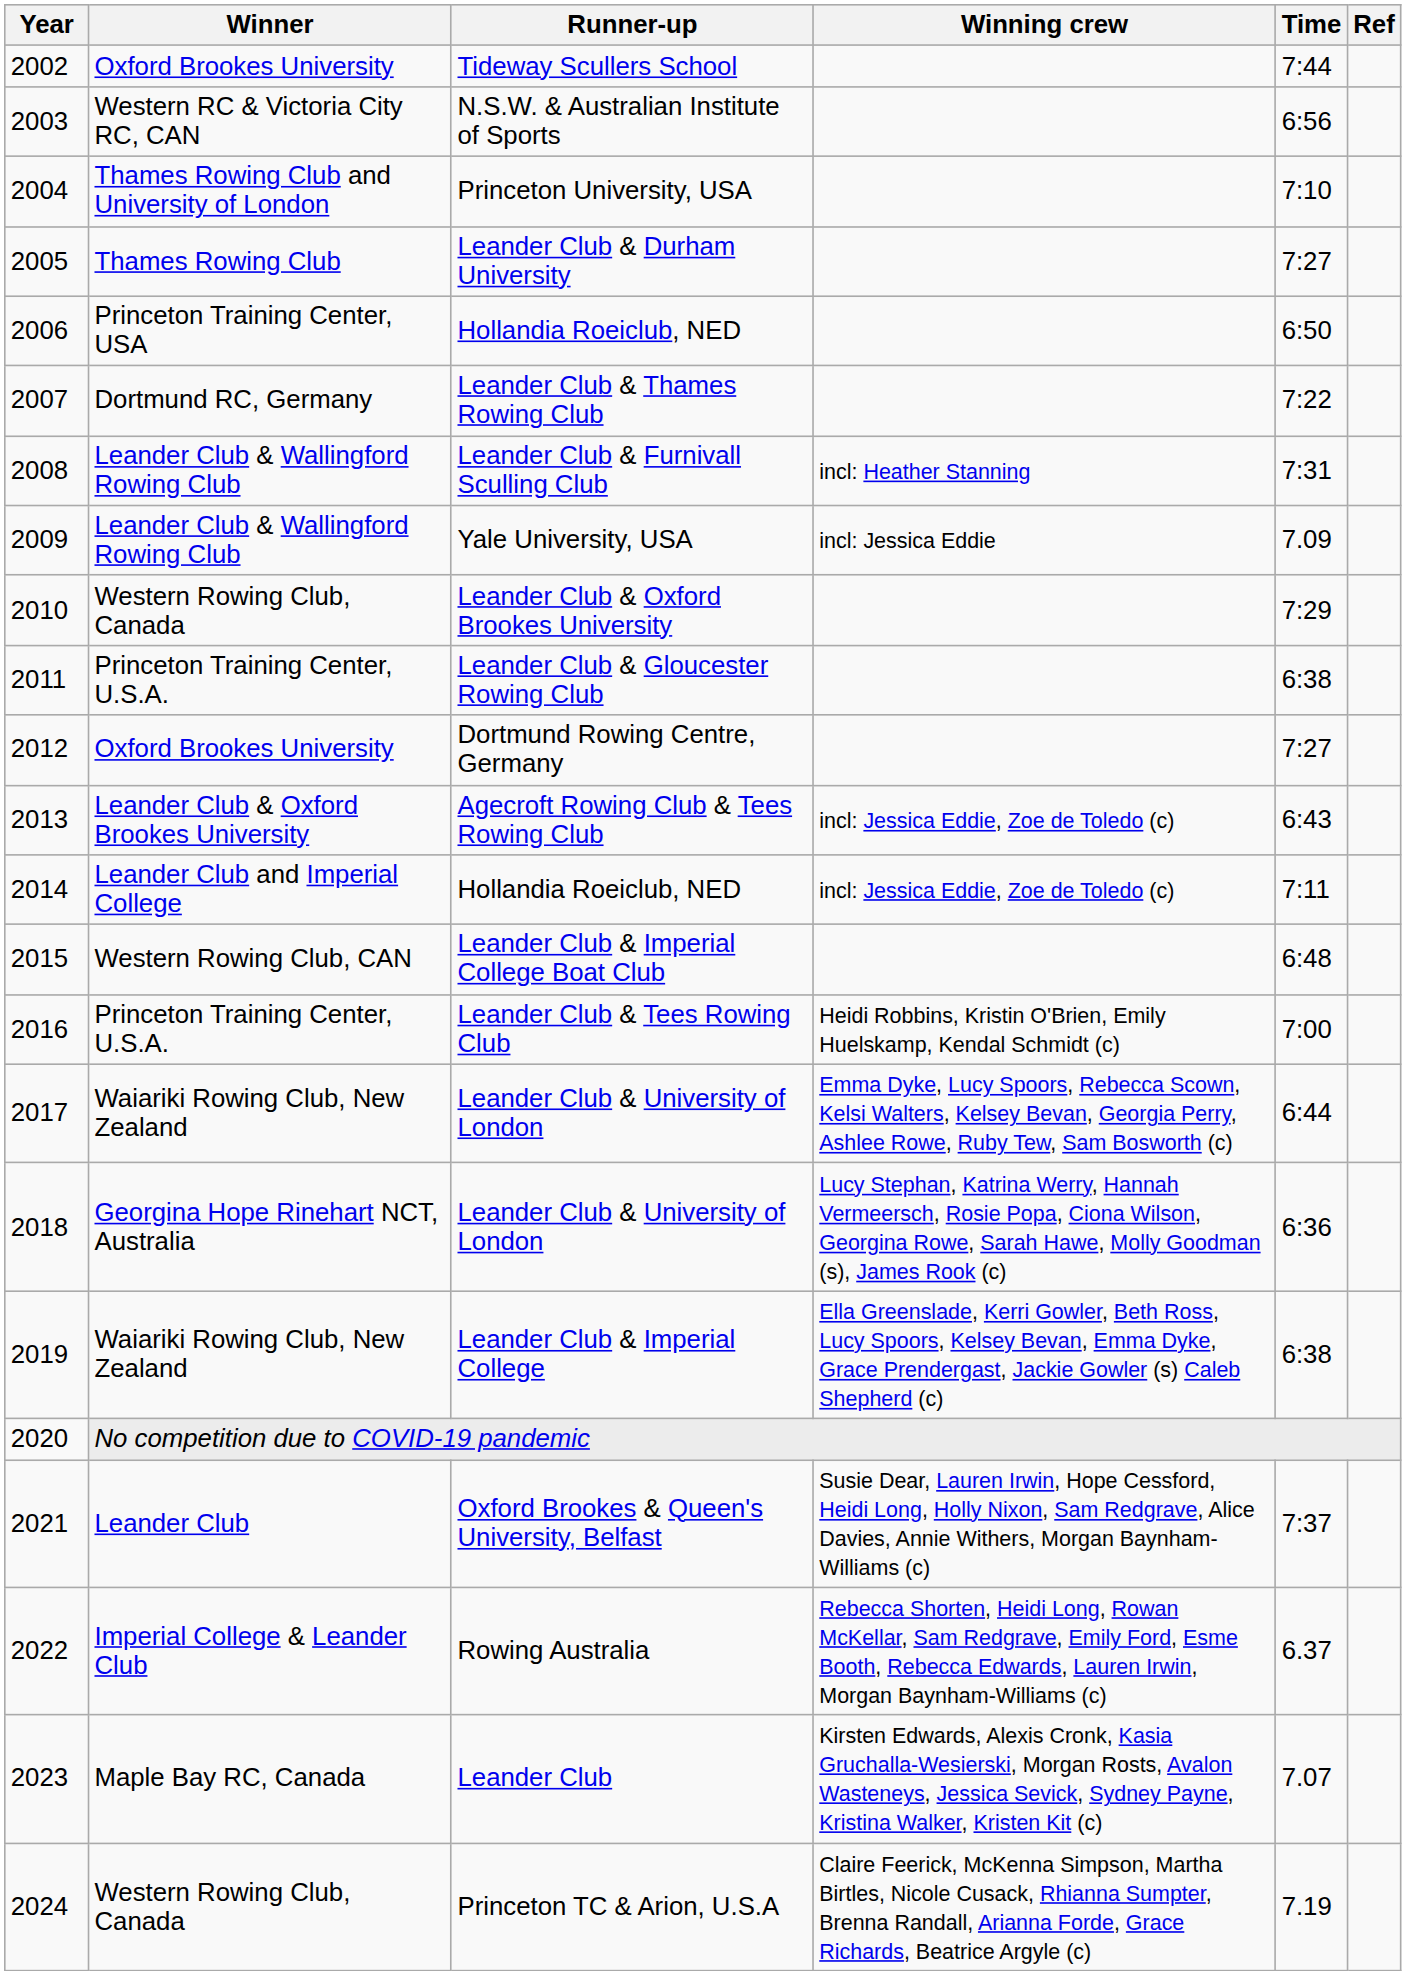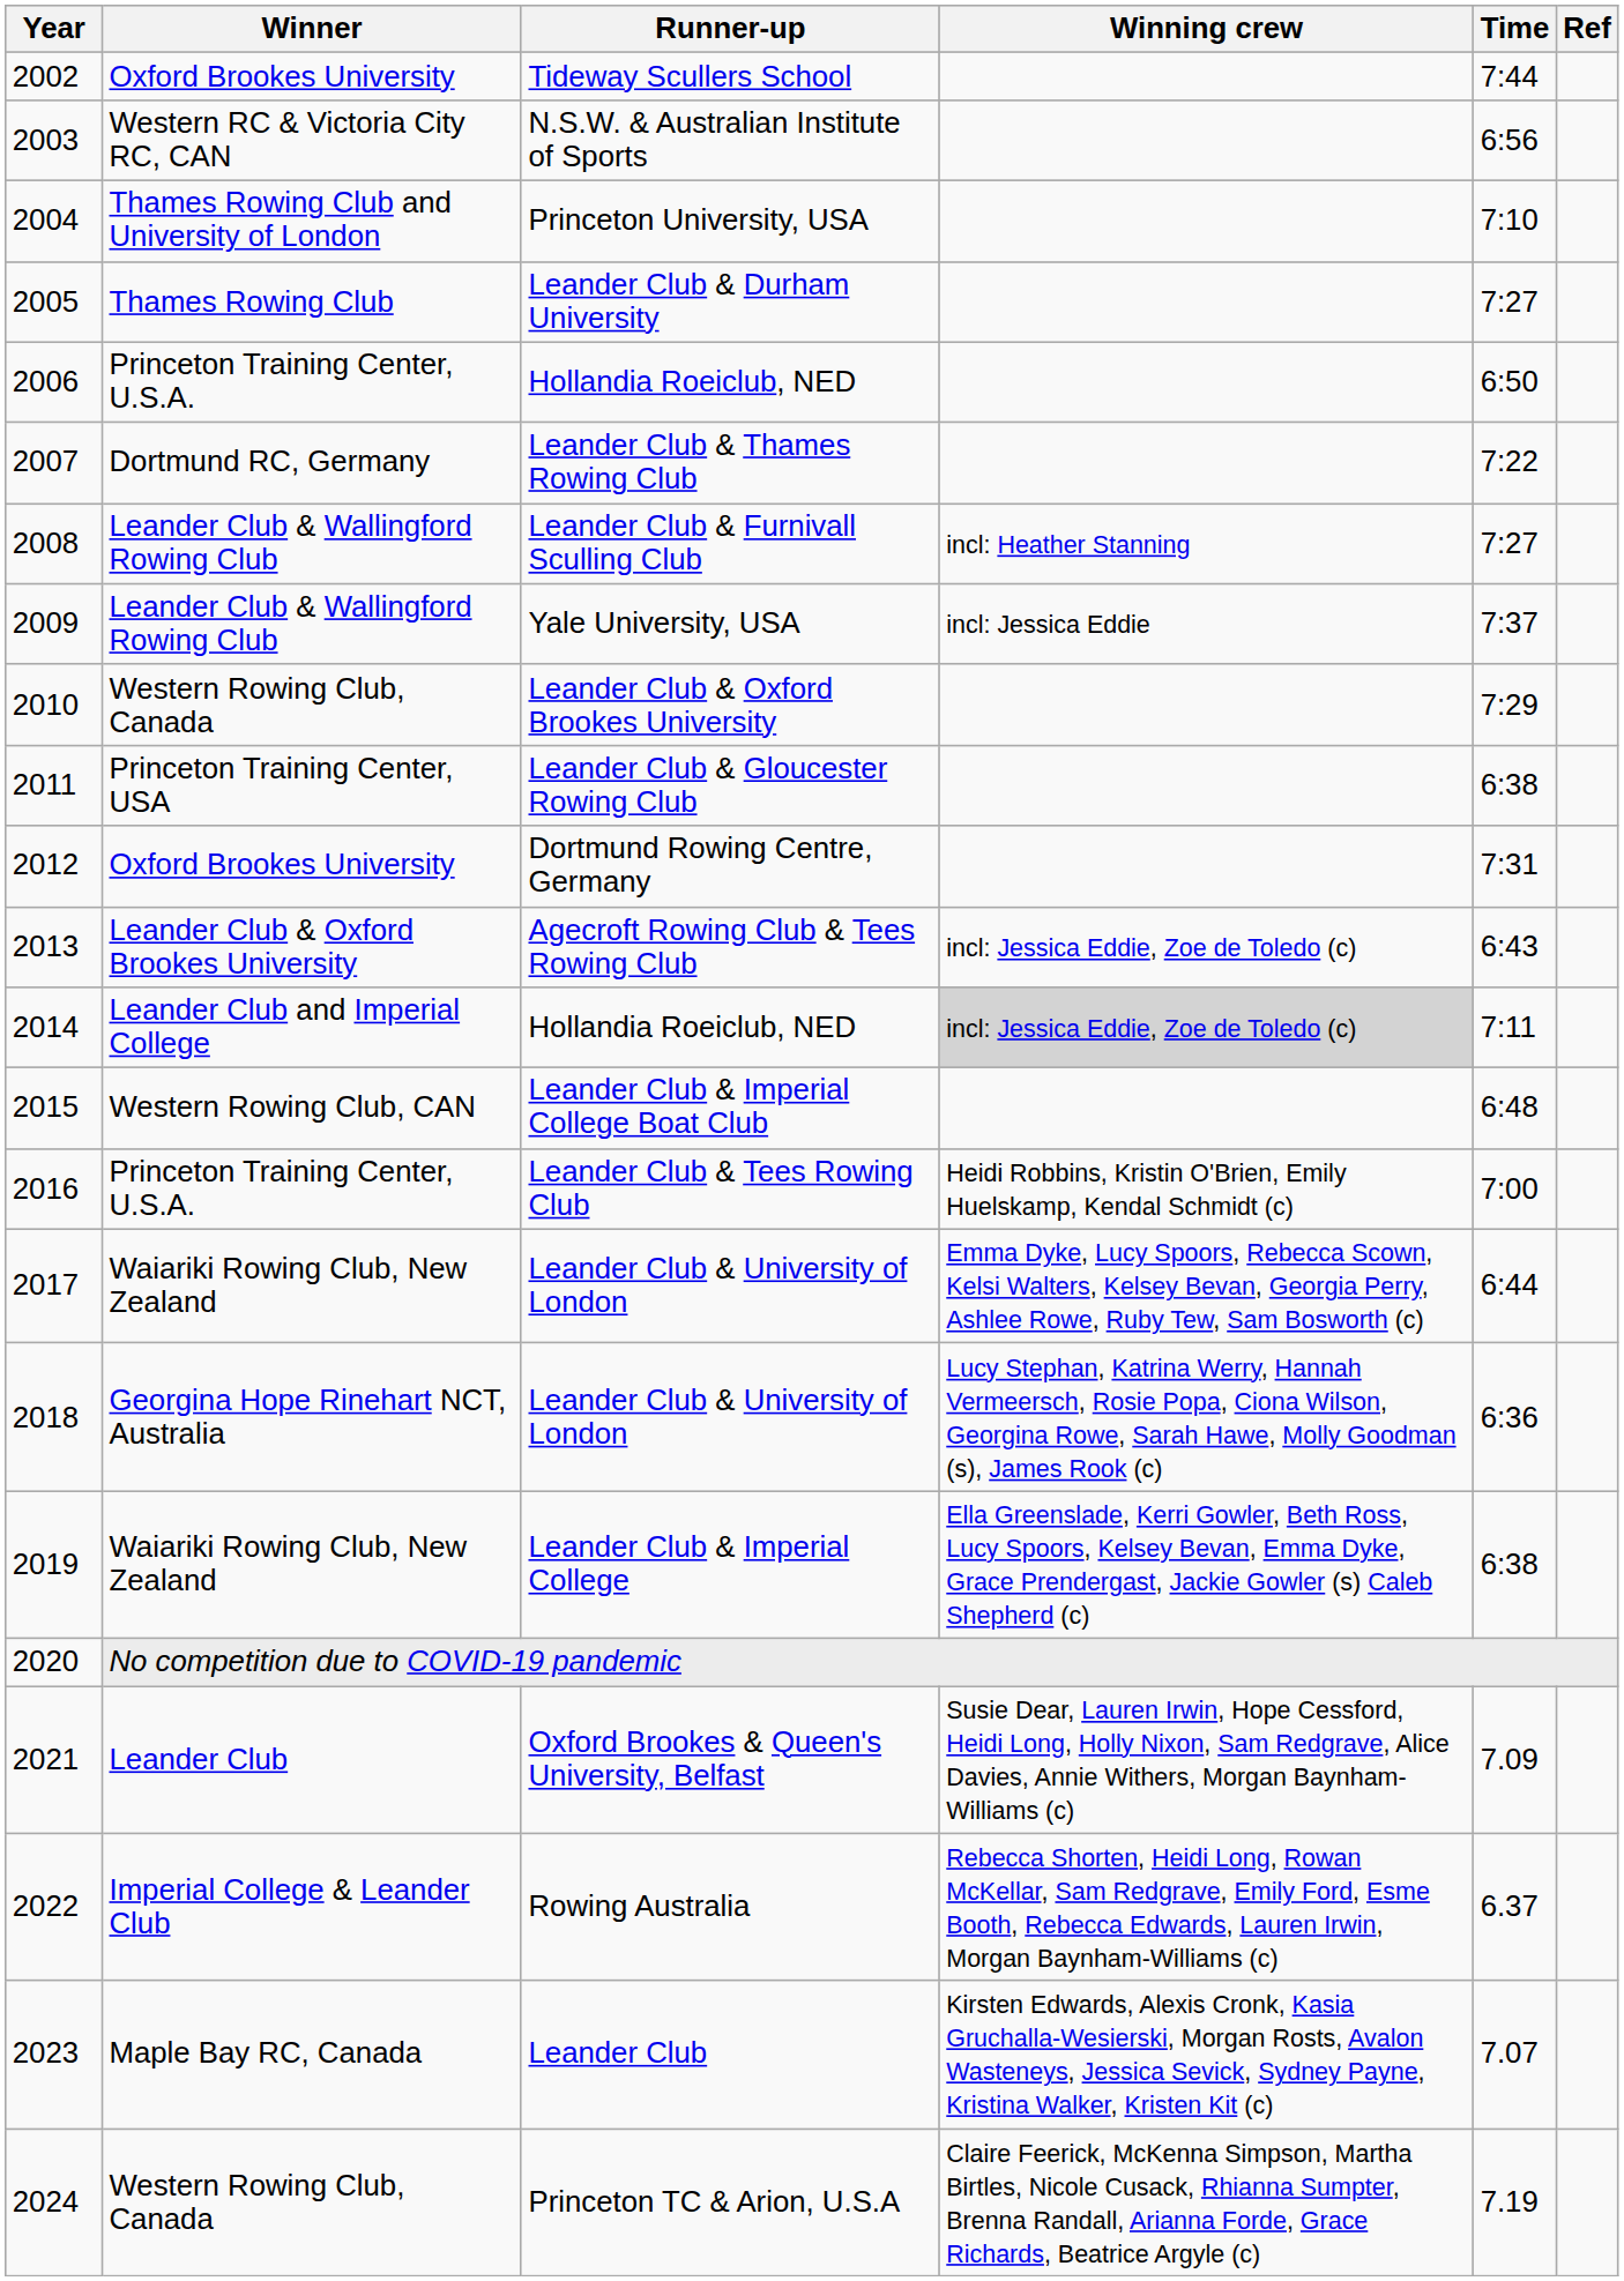2006 / Hollandia Roeiclub, NED | Winner: Princeton Training Center, USA -> Princeton Training Center, U.S.A.
Leander Club & Furnivall Sculling Club | Time: 7:31 -> 7:27
Yale University, USA | Time: 7.09 -> 7:37
Leander Club & Gloucester Rowing Club | Winner: Princeton Training Center, U.S.A. -> Princeton Training Center, USA
Dortmund Rowing Centre, Germany | Time: 7:27 -> 7:31
2014 / Hollandia Roeiclub, NED | Winning crew: no background -> lightgrey background
Oxford Brookes & Queen's University, Belfast | Time: 7:37 -> 7.09
